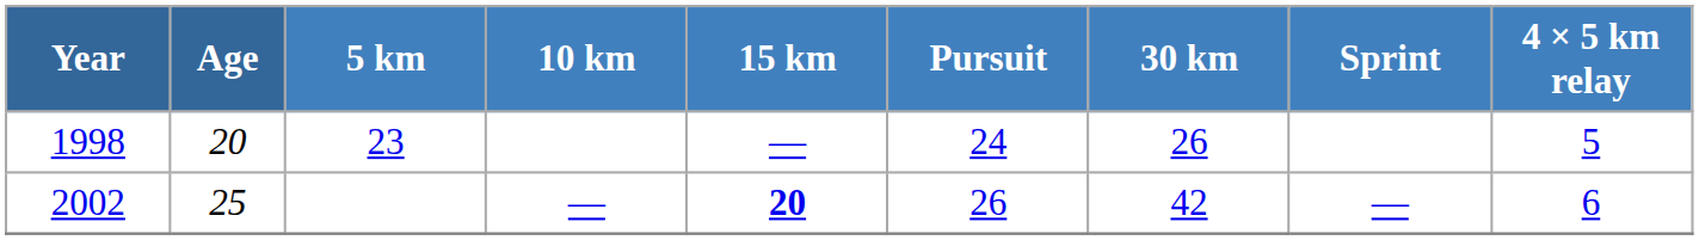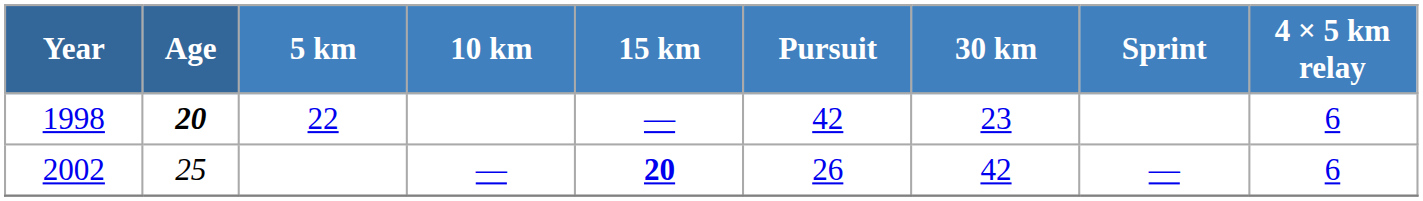1998 | Age: normal -> bold
1998 | 5 km: 23 -> 22
1998 | Pursuit: 24 -> 42
1998 | 30 km: 26 -> 23
1998 | 4 × 5 km relay: 5 -> 6
